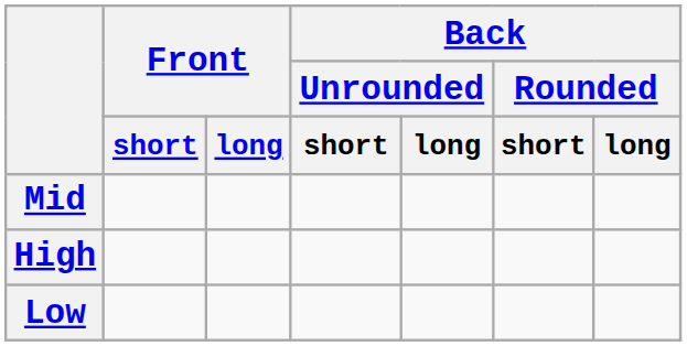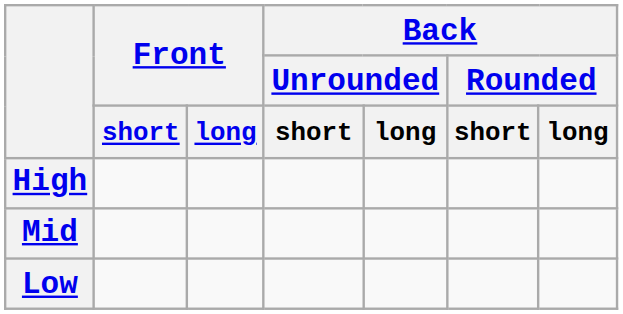rows swapped: High <-> Mid
